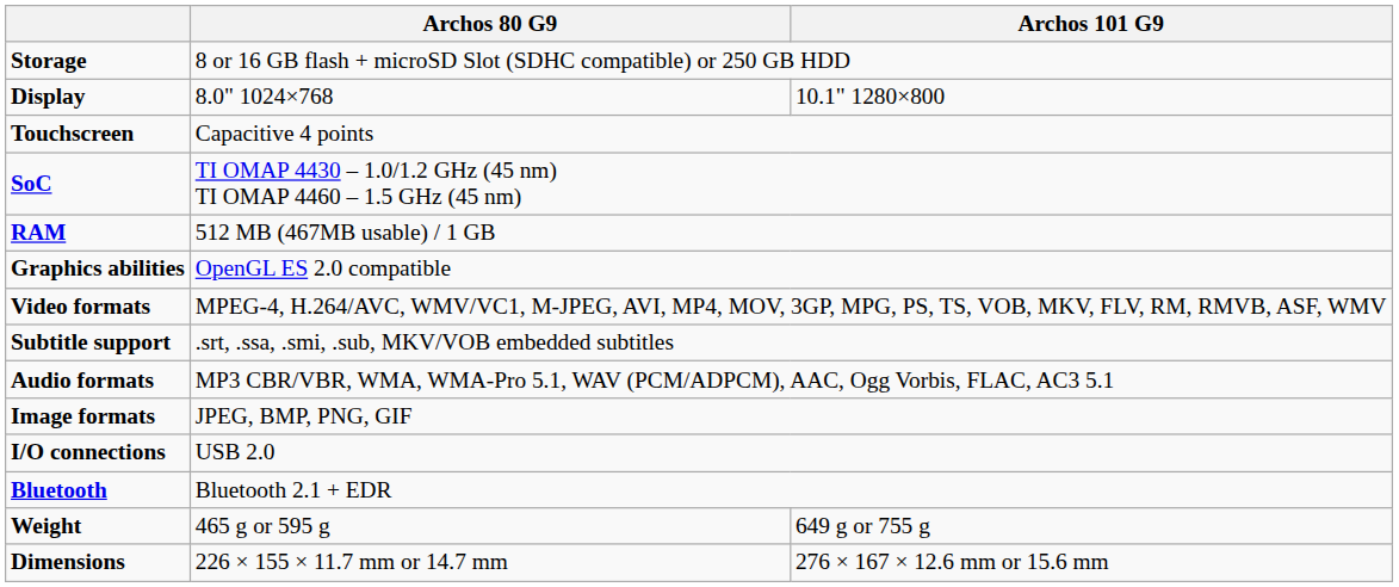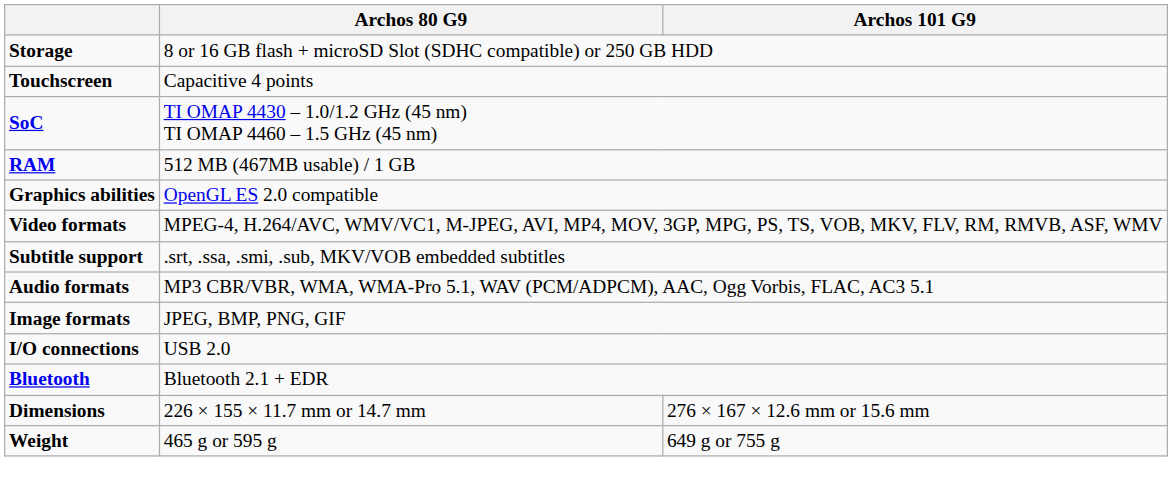- row: Display | 8.0" 1024×768 | 10.1" 1280×800
rows swapped: Dimensions <-> Weight
